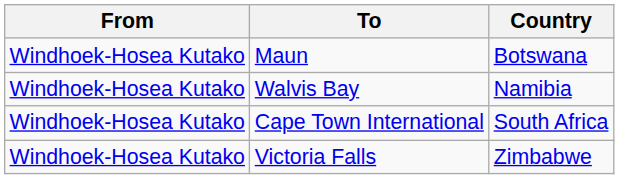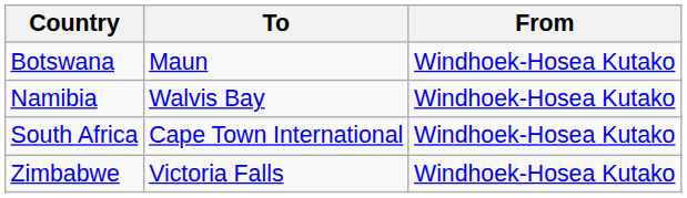columns swapped: From <-> Country
